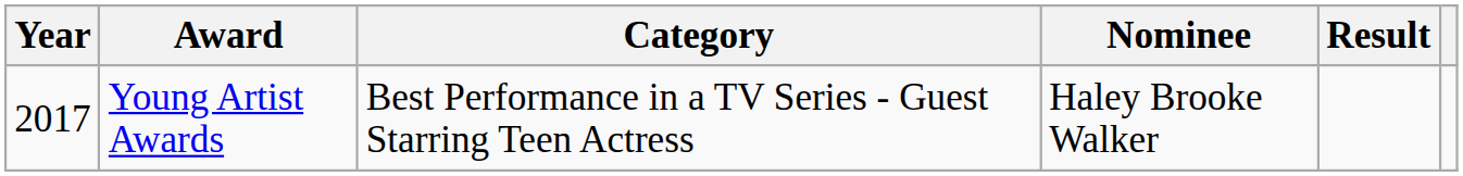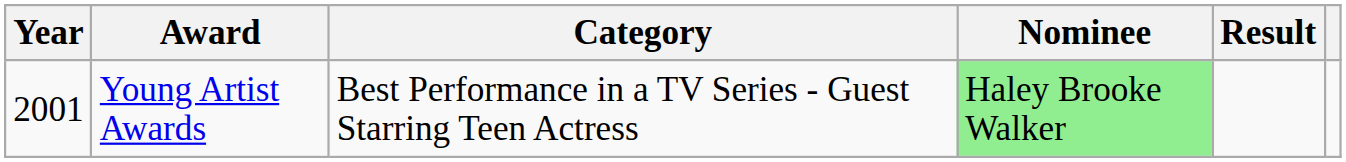Young Artist Awards | Year: 2017 -> 2001
Young Artist Awards | Nominee: no background -> lightgreen background
